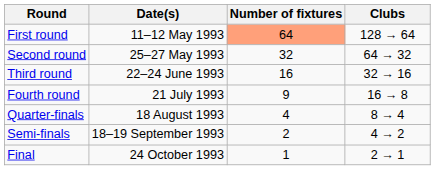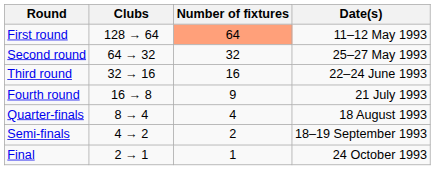columns swapped: Date(s) <-> Clubs
